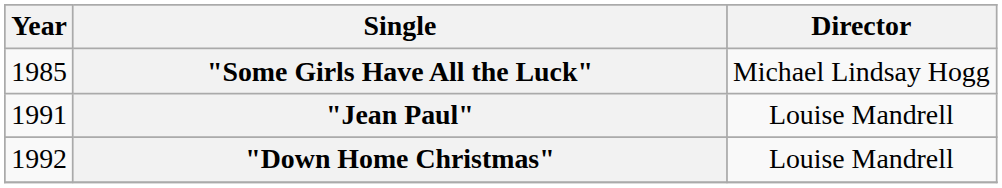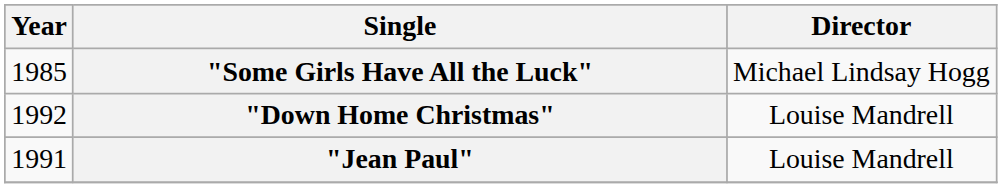rows swapped: "Jean Paul" <-> "Down Home Christmas"
